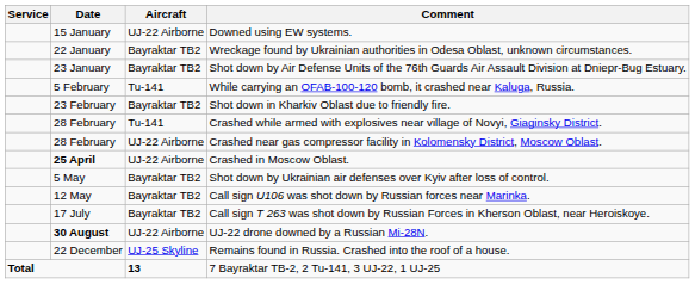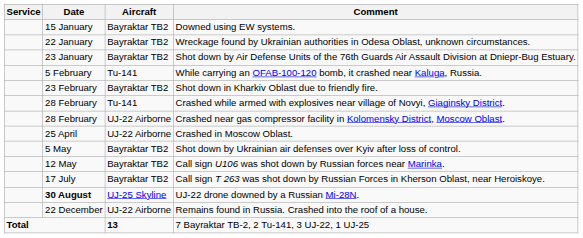Downed using EW systems. | Aircraft: UJ-22 Airborne -> Bayraktar TB2
Crashed in Moscow Oblast. | Date: bold -> normal
UJ-22 drone downed by a Russian Mi-28N. | Aircraft: UJ-22 Airborne -> UJ-25 Skyline
Remains found in Russia. Crashed into the roof of a house. | Aircraft: UJ-25 Skyline -> UJ-22 Airborne
